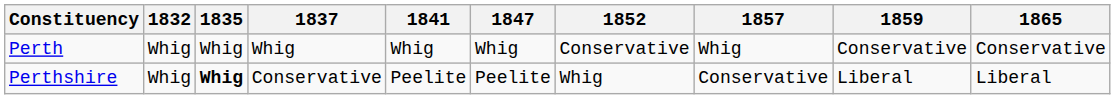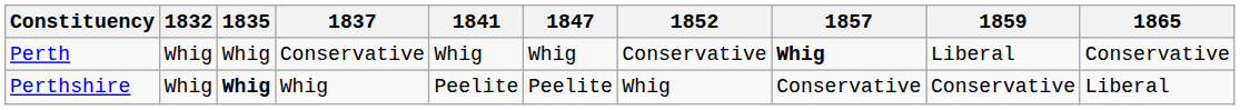Perth | 1837: Whig -> Conservative
Perth | 1857: normal -> bold
Perth | 1859: Conservative -> Liberal
Perthshire | 1837: Conservative -> Whig
Perthshire | 1859: Liberal -> Conservative
